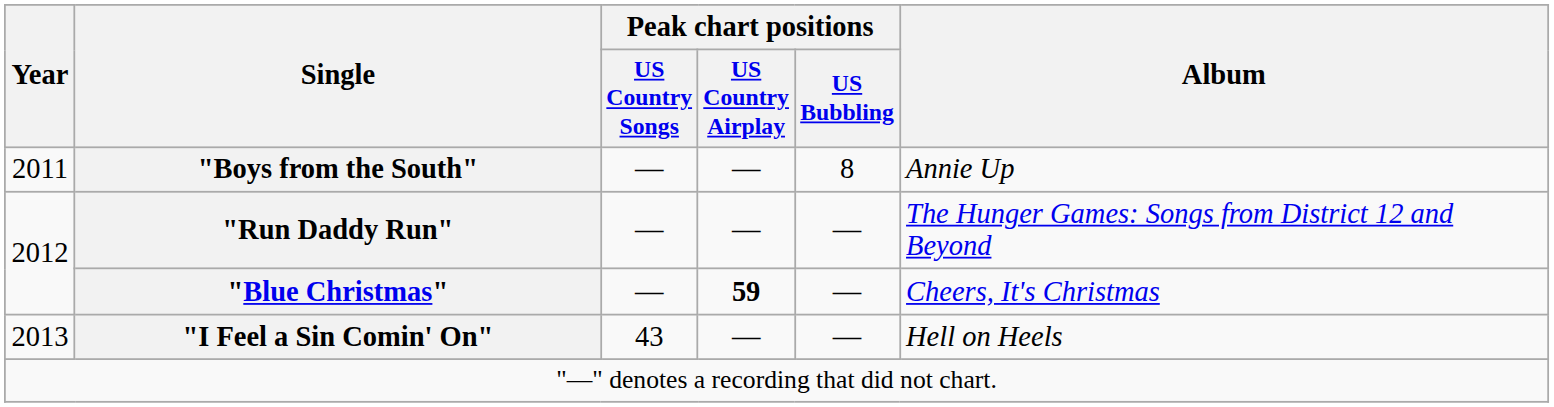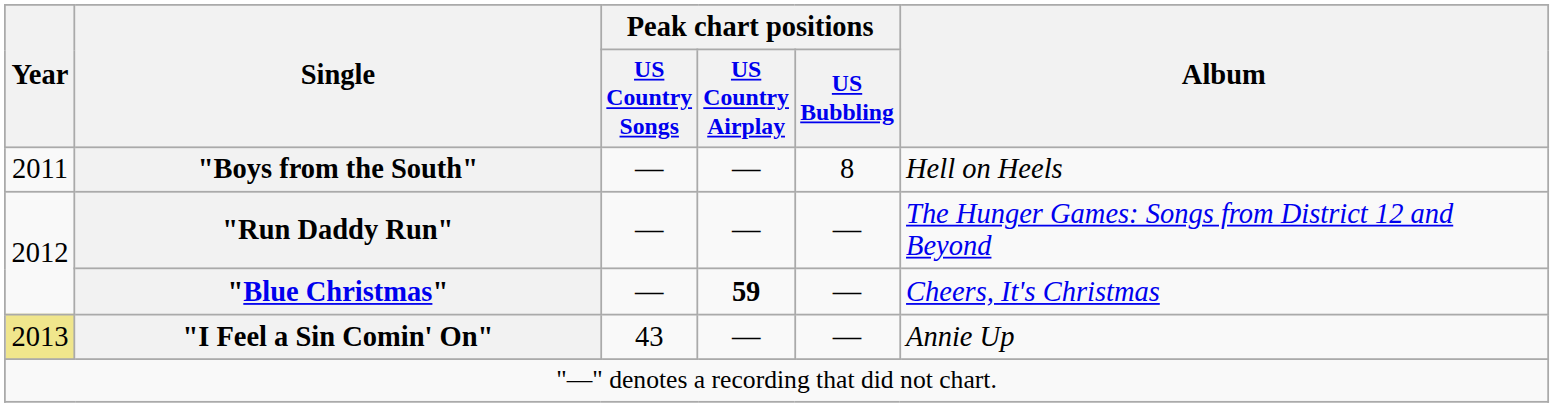"Boys from the South" | Album: Annie Up -> Hell on Heels
"I Feel a Sin Comin' On" | Year: no background -> khaki background
"I Feel a Sin Comin' On" | Album: Hell on Heels -> Annie Up
